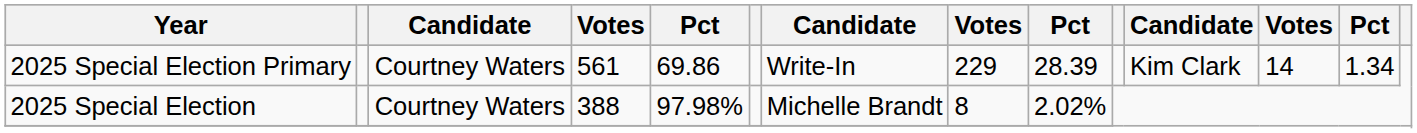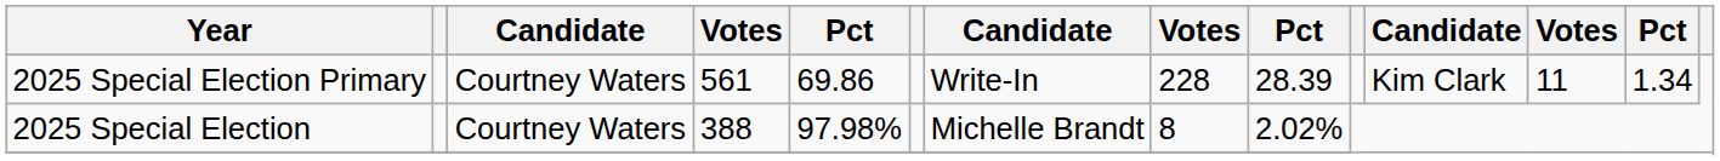2025 Special Election Primary | column 8: 229 -> 228
2025 Special Election Primary | column 12: 14 -> 11
